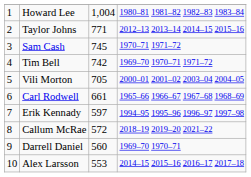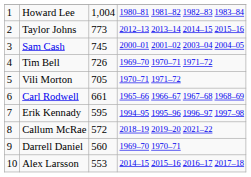Taylor Johns | column 3: 771 -> 773
Sam Cash | column 4: 1970–71 1971–72 -> 2000–01 2001–02 2003–04 2004–05
Tim Bell | column 3: 742 -> 726
Vili Morton | column 4: 2000–01 2001–02 2003–04 2004–05 -> 1970–71 1971–72
Erik Kennady | column 3: 597 -> 595
